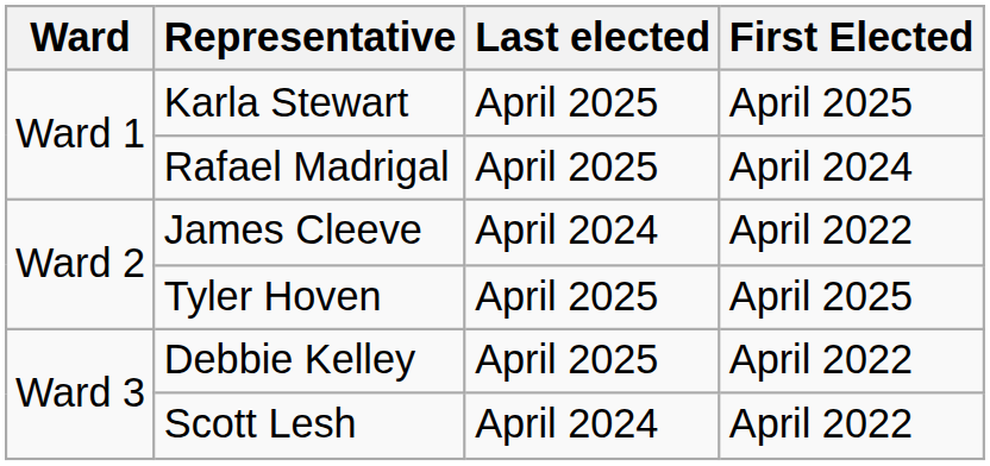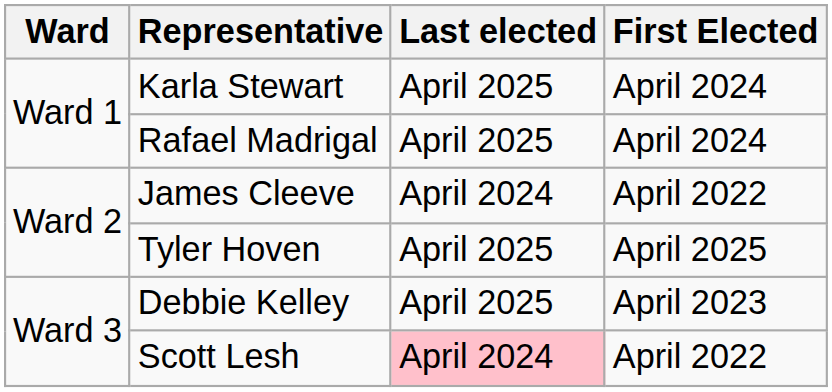Karla Stewart | First Elected: April 2025 -> April 2024
Debbie Kelley | First Elected: April 2022 -> April 2023
Scott Lesh | Last elected: no background -> pink background
